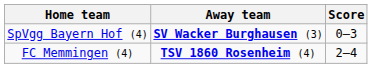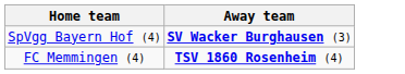- column: Score | 0–3 | 2–4
